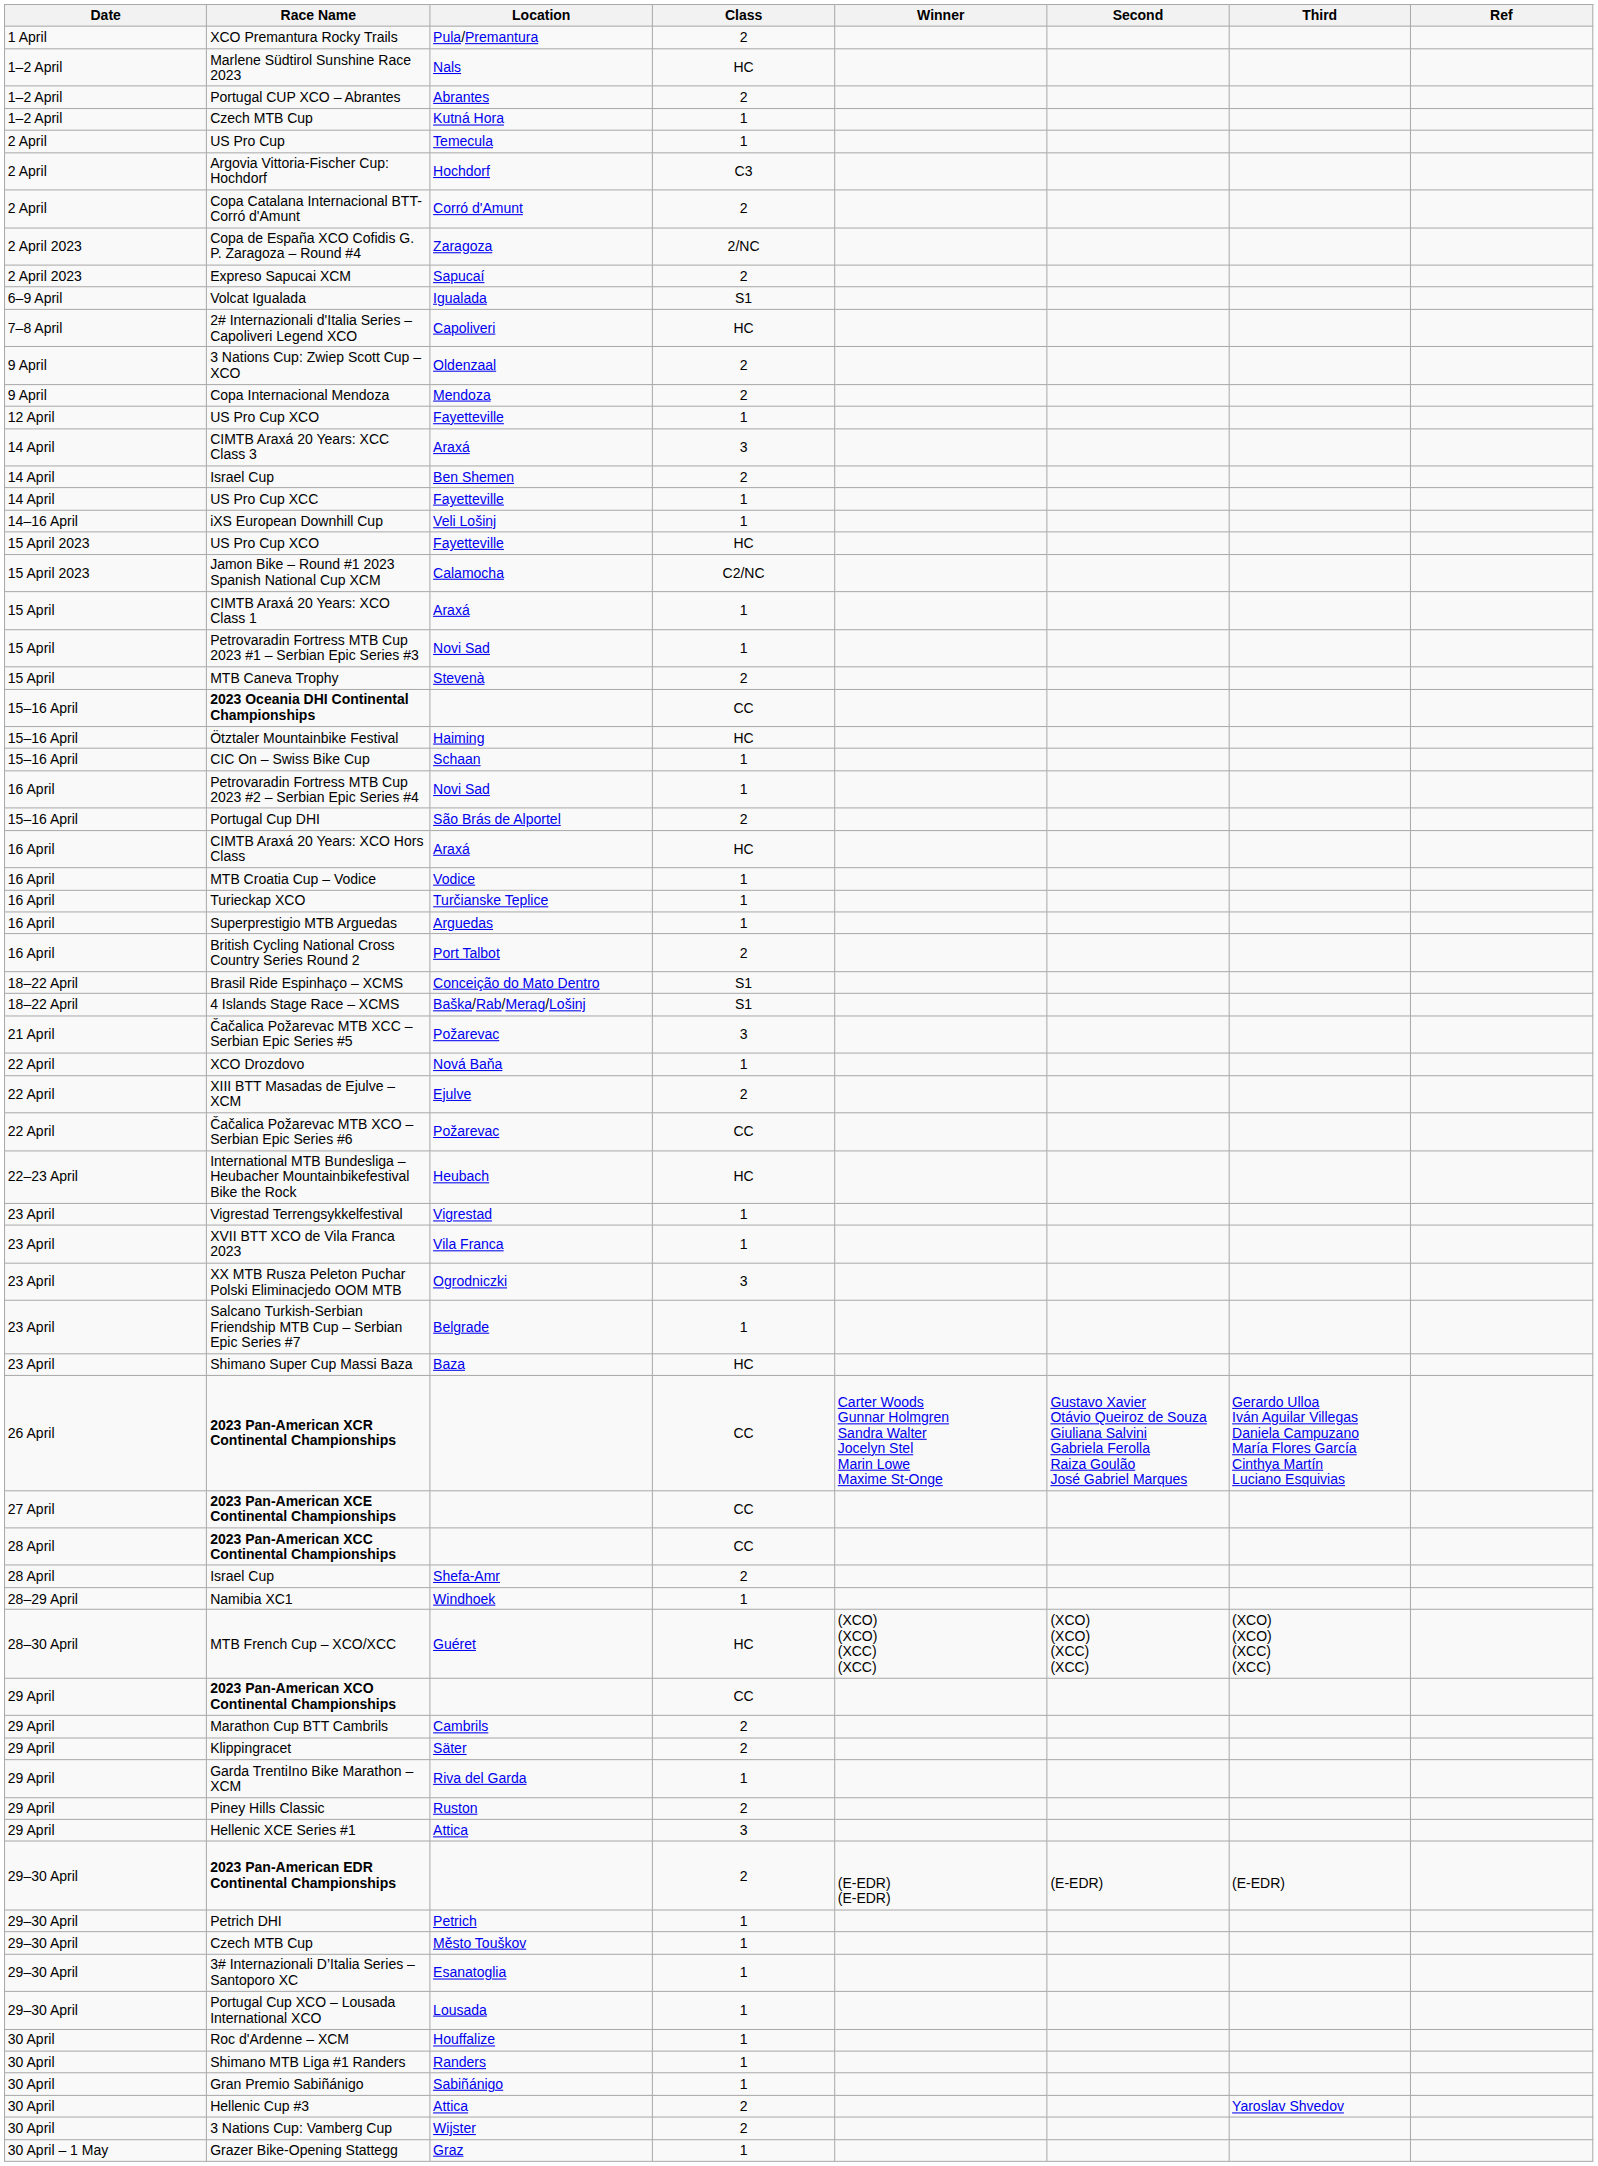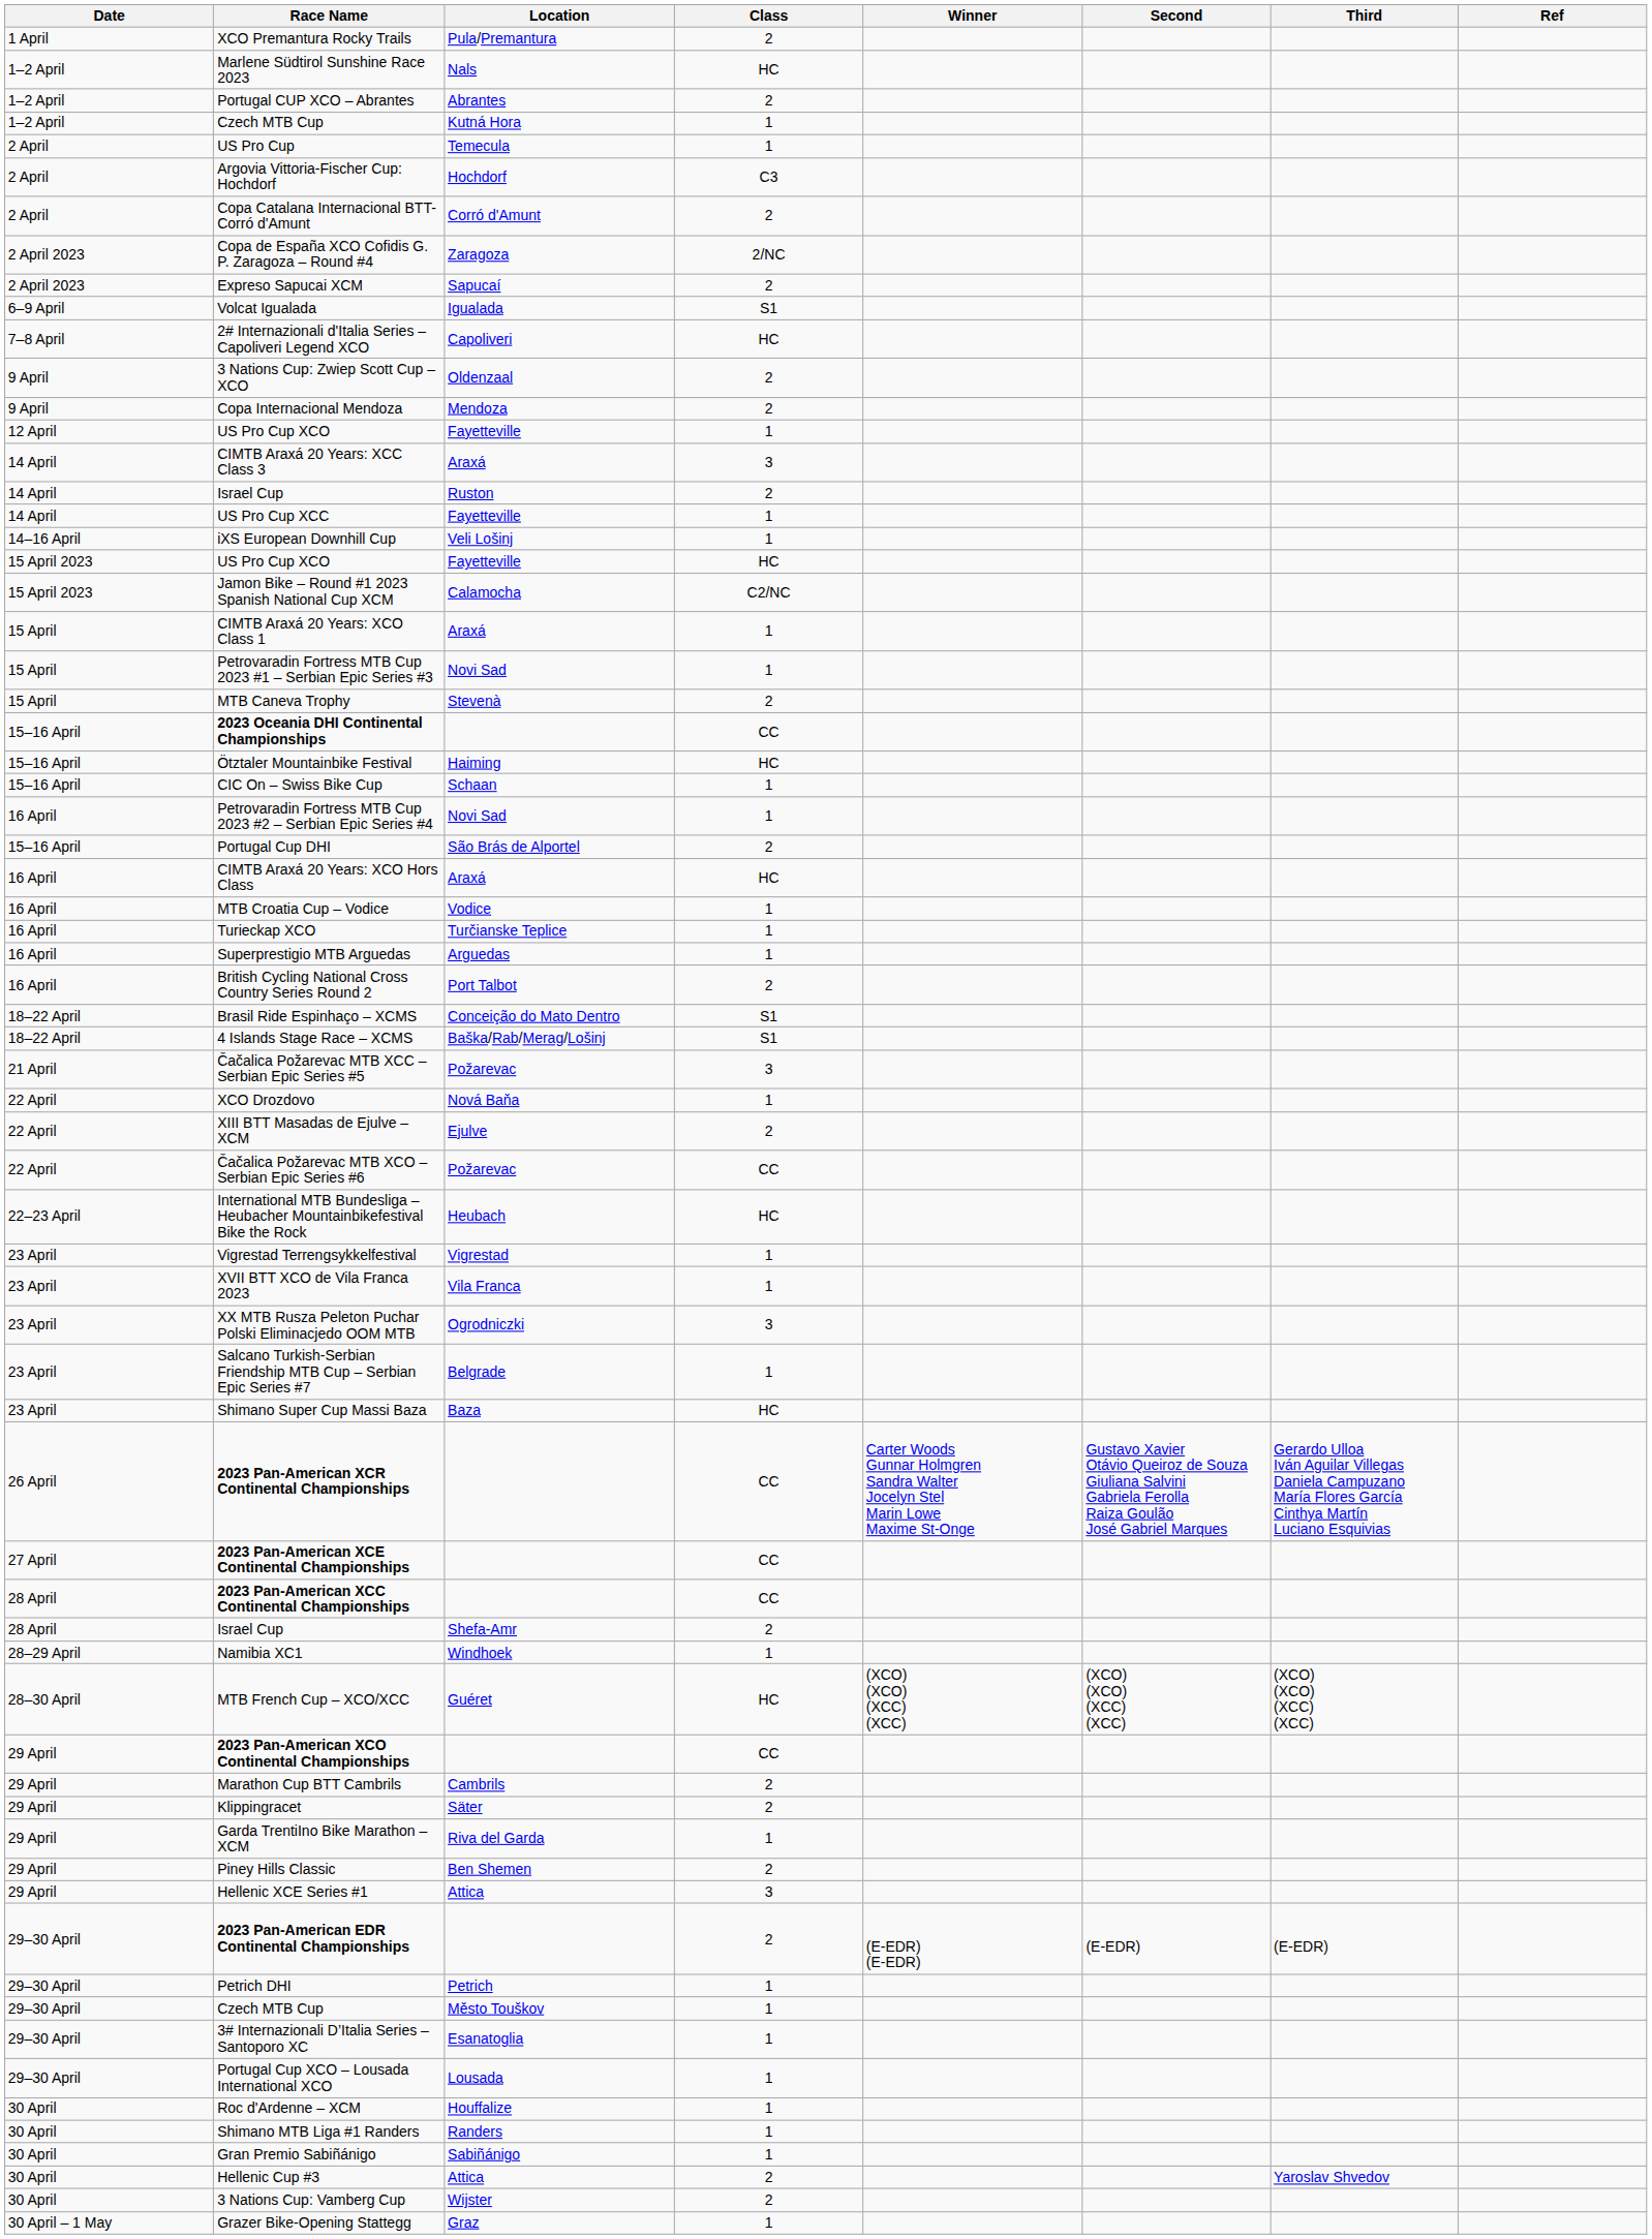14 April / Israel Cup | Location: Ben Shemen -> Ruston
Piney Hills Classic | Location: Ruston -> Ben Shemen
